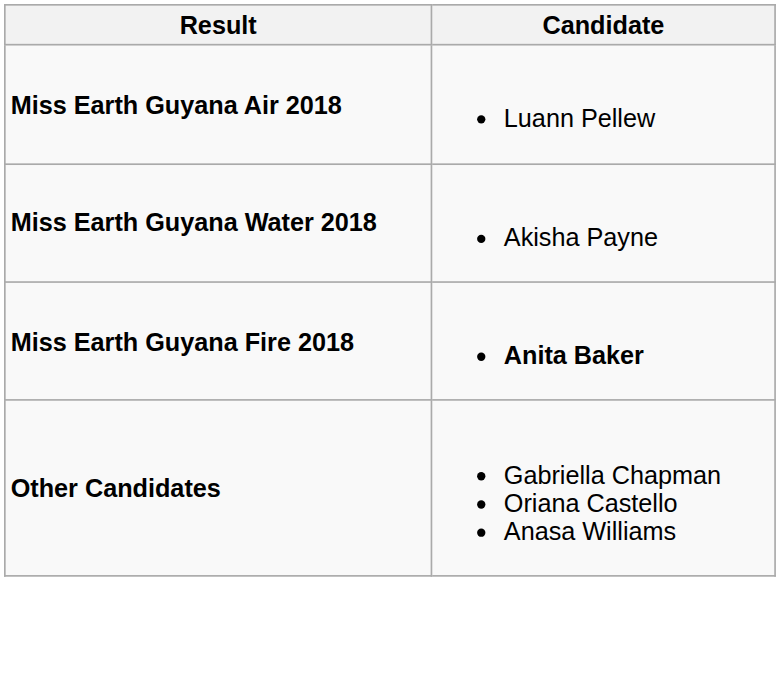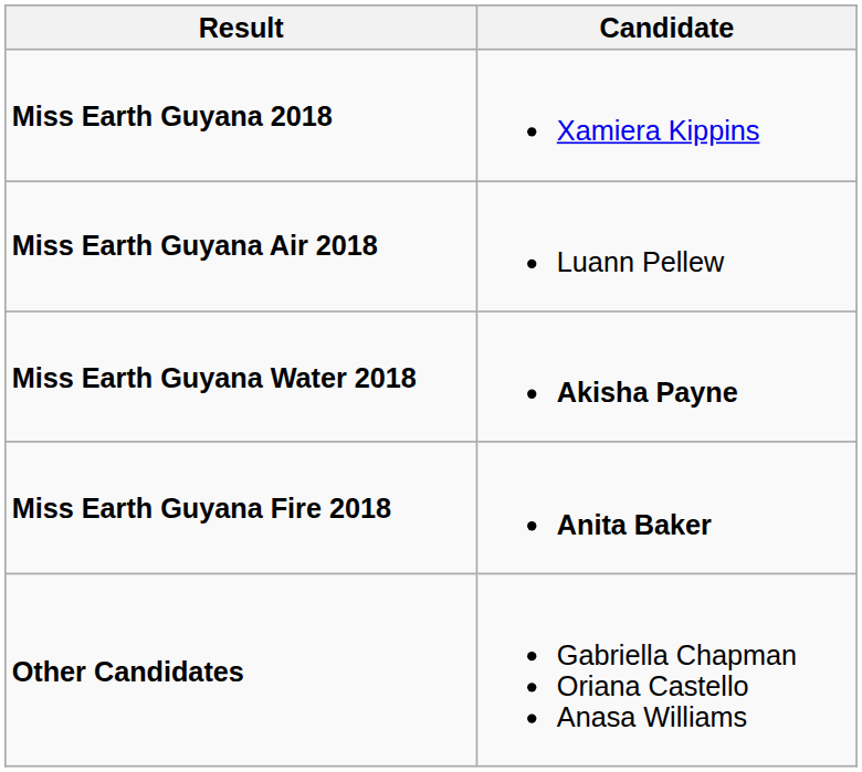+ row: Miss Earth Guyana 2018 | Xamiera Kippins
Miss Earth Guyana Water 2018 | Candidate: normal -> bold
